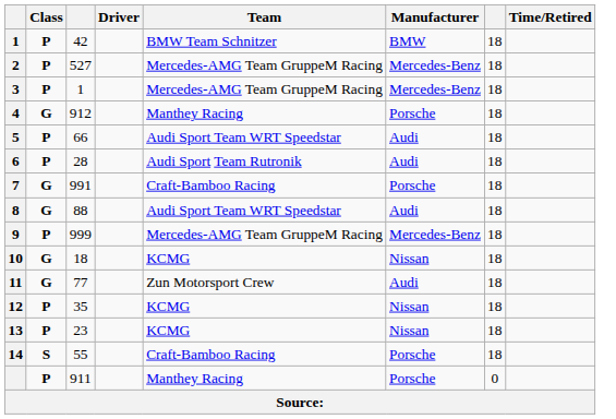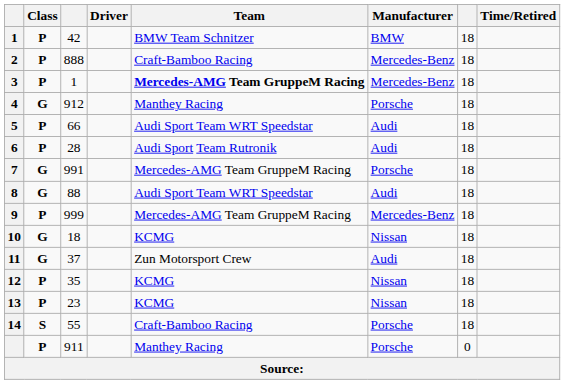2 | column 3: 527 -> 888
2 | Team: Mercedes-AMG Team GruppeM Racing -> Craft-Bamboo Racing
3 | Team: normal -> bold
7 | Team: Craft-Bamboo Racing -> Mercedes-AMG Team GruppeM Racing
11 | column 3: 77 -> 37
